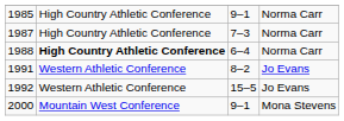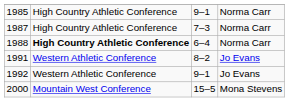1992 | column 3: 15–5 -> 9–1
2000 | column 3: 9–1 -> 15–5
